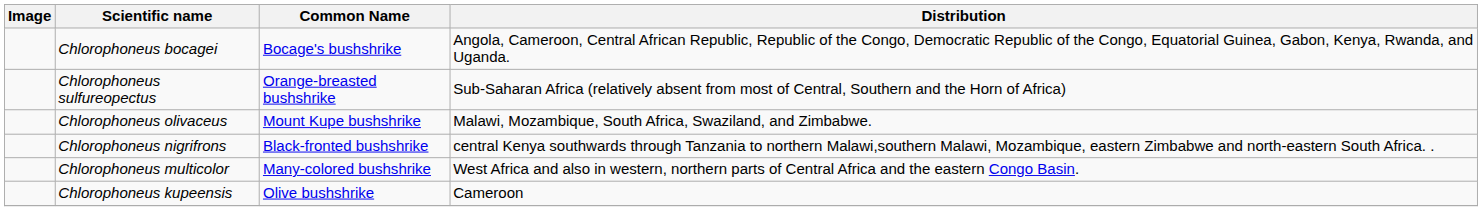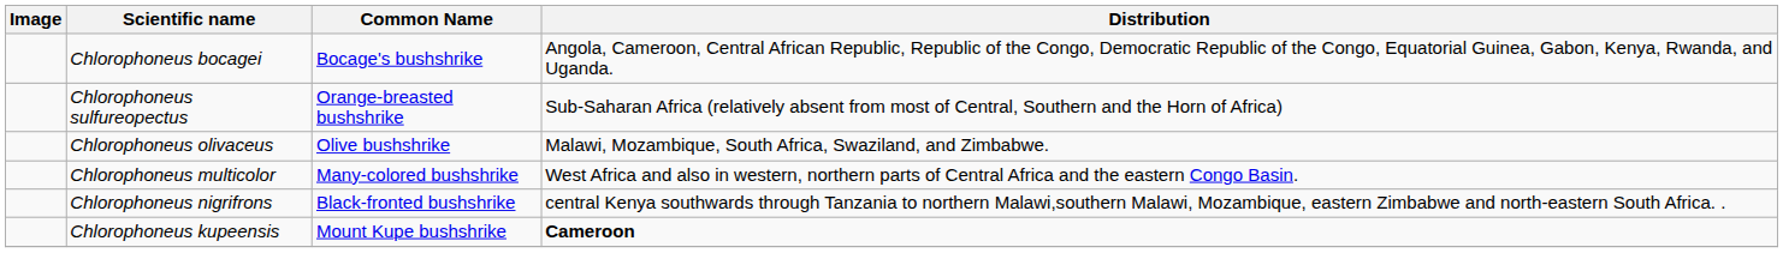Chlorophoneus olivaceus | Common Name: Mount Kupe bushshrike -> Olive bushshrike
rows swapped: Chlorophoneus multicolor <-> Chlorophoneus nigrifrons
Chlorophoneus kupeensis | Common Name: Olive bushshrike -> Mount Kupe bushshrike
Chlorophoneus kupeensis | Distribution: normal -> bold
